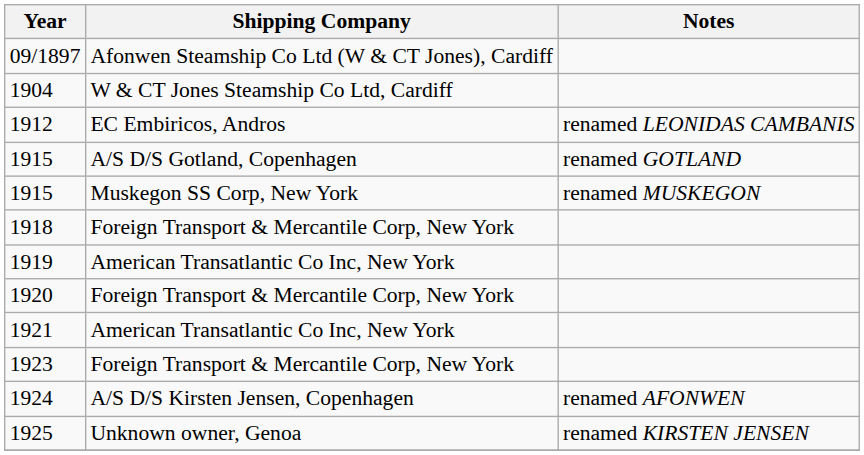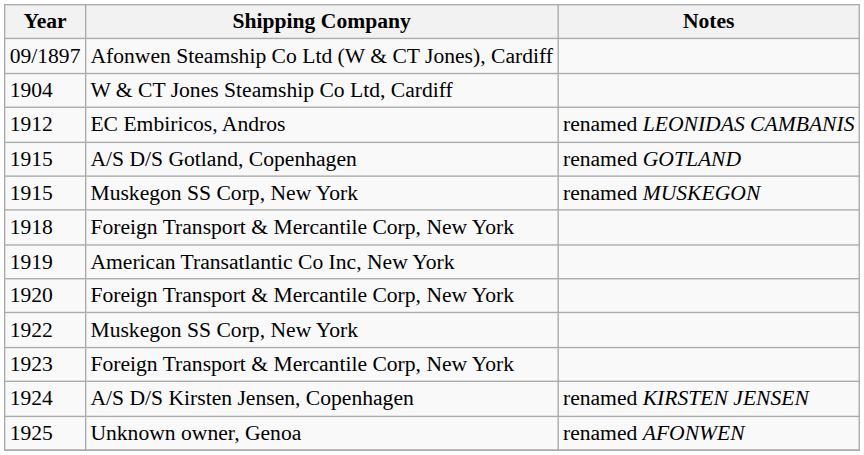- row: 1921 | American Transatlantic Co Inc, New York
+ row: 1922 | Muskegon SS Corp, New York
1924 | Notes: renamed AFONWEN -> renamed KIRSTEN JENSEN
1925 | Notes: renamed KIRSTEN JENSEN -> renamed AFONWEN
